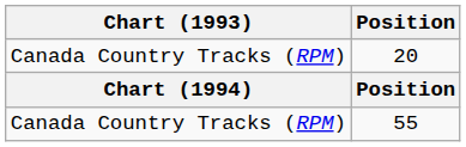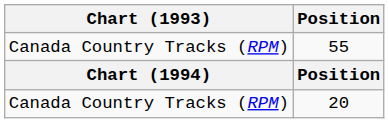rows swapped: 55 <-> 20
